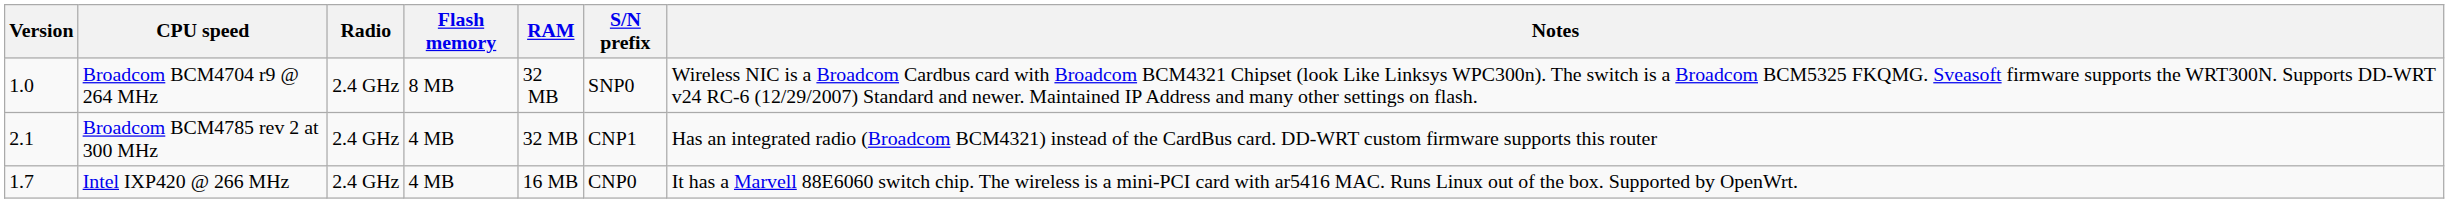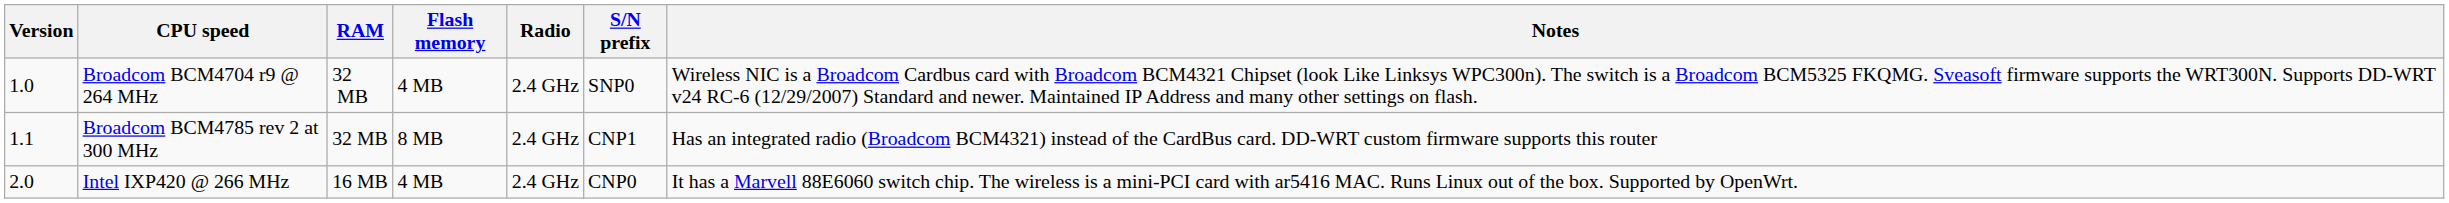columns swapped: RAM <-> Radio
Broadcom BCM4704 r9 @ 264 MHz | Flash memory: 8 MB -> 4 MB
Broadcom BCM4785 rev 2 at 300 MHz | Version: 2.1 -> 1.1
Broadcom BCM4785 rev 2 at 300 MHz | Flash memory: 4 MB -> 8 MB
Intel IXP420 @ 266 MHz | Version: 1.7 -> 2.0
